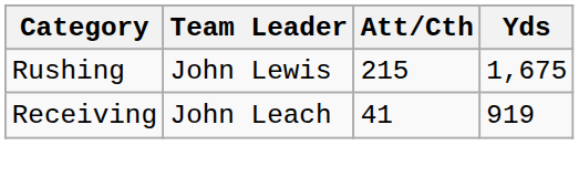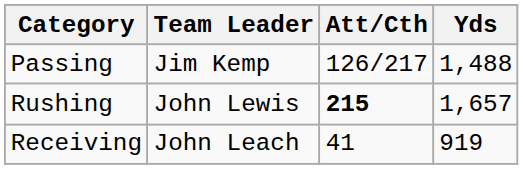+ row: Passing | Jim Kemp | 126/217 | 1,488
Rushing | Att/Cth: normal -> bold
Rushing | Yds: 1,675 -> 1,657
